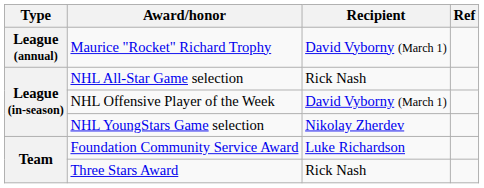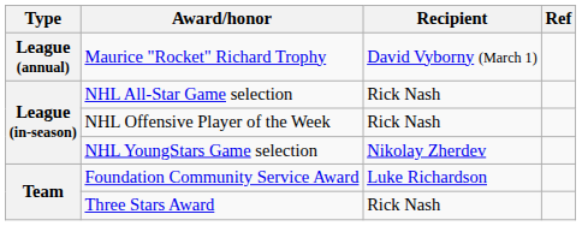NHL Offensive Player of the Week | Recipient: David Vyborny (March 1) -> Rick Nash
